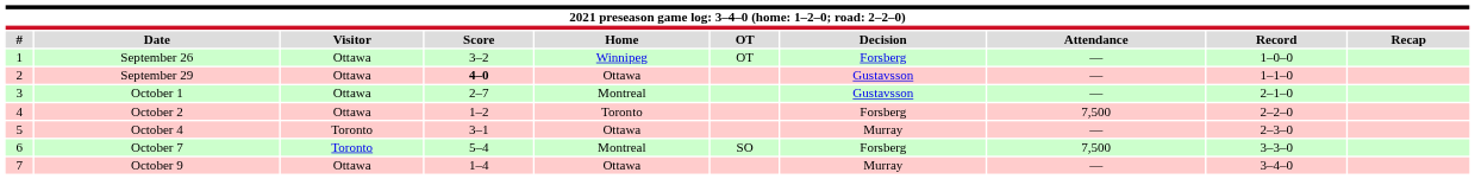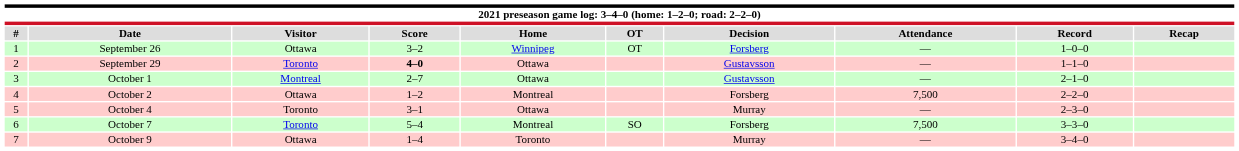September 29 | Visitor: Ottawa -> Toronto
October 1 | Visitor: Ottawa -> Montreal
October 1 | Home: Montreal -> Ottawa
October 2 | Home: Toronto -> Montreal
October 9 | Home: Ottawa -> Toronto
